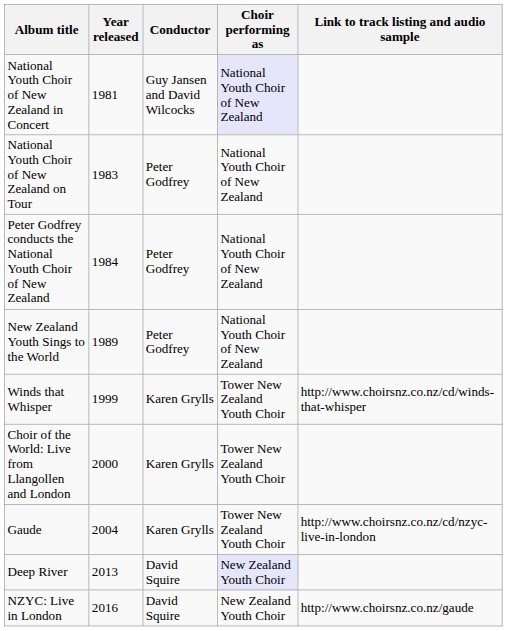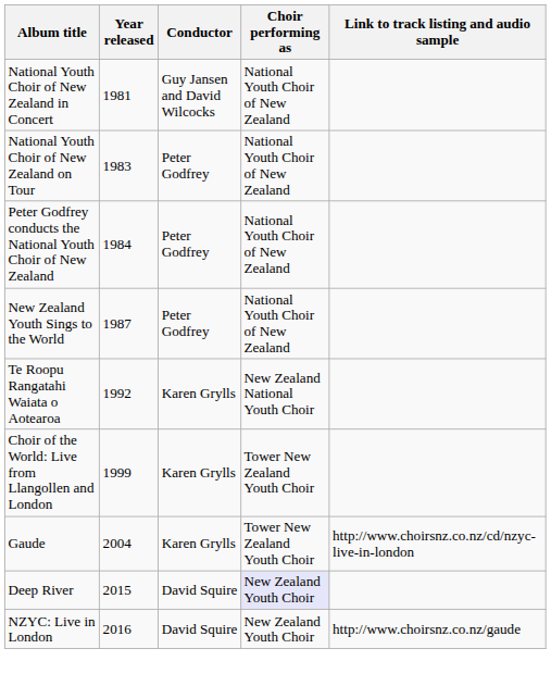National Youth Choir of New Zealand in Concert | Choir performing as: lavender background -> no background
New Zealand Youth Sings to the World | Year released: 1989 -> 1987
+ row: Te Roopu Rangatahi Waiata o Aotearoa | 1992 | Karen Grylls | New Zealand National Youth Choir
- row: Winds that Whisper | 1999 | Karen Grylls | Tower New Zealand Youth Choir | http://www.choirsnz.co.nz/cd/winds-that-whisper
Choir of the World: Live from Llangollen and London | Year released: 2000 -> 1999
Deep River | Year released: 2013 -> 2015
